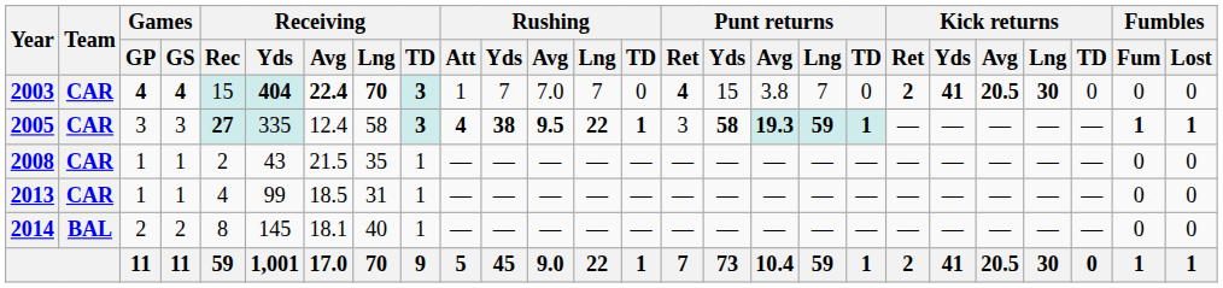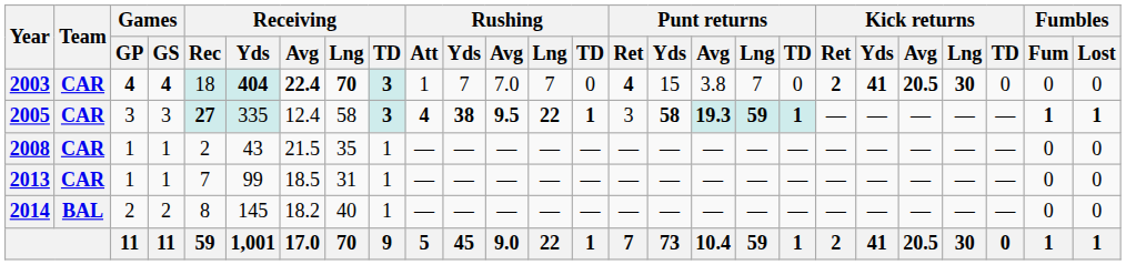2003 | Receiving / Rec: 15 -> 18
2013 | Receiving / Rec: 4 -> 7
2014 | Receiving / Avg: 18.1 -> 18.2
